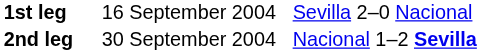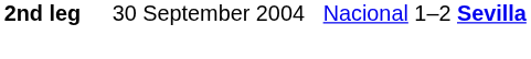- row: 1st leg | 16 September 2004 | Sevilla 2–0 Nacional
